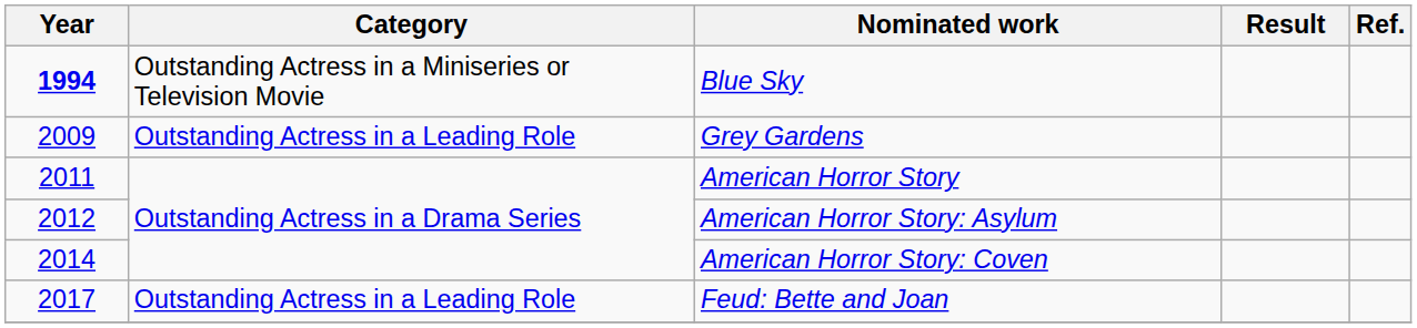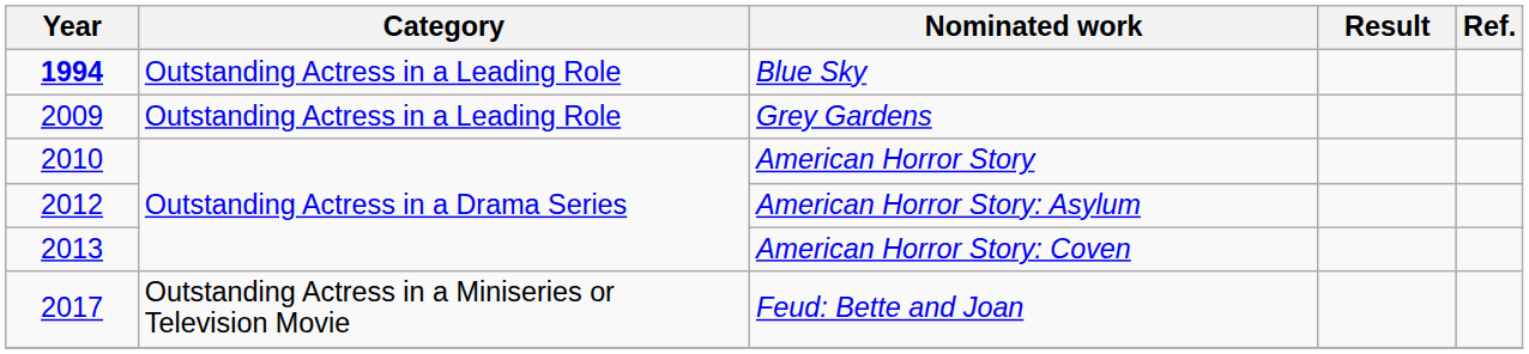Blue Sky | Category: Outstanding Actress in a Miniseries or Television Movie -> Outstanding Actress in a Leading Role
American Horror Story | Year: 2011 -> 2010
American Horror Story: Coven | Year: 2014 -> 2013
Feud: Bette and Joan | Category: Outstanding Actress in a Leading Role -> Outstanding Actress in a Miniseries or Television Movie
